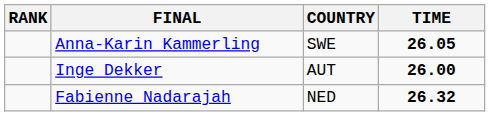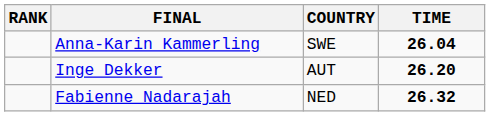Anna-Karin Kammerling | TIME: 26.05 -> 26.04
Inge Dekker | TIME: 26.00 -> 26.20
